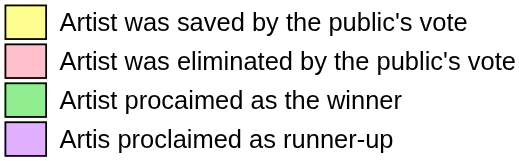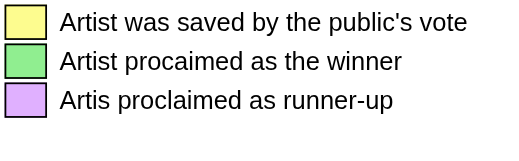- row: Artist was eliminated by the public's vote
